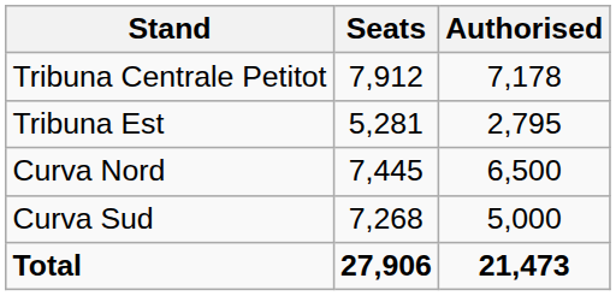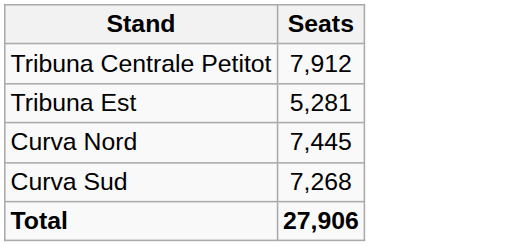- column: Authorised | 7,178 | 2,795 | 6,500 | 5,000 | 21,473
